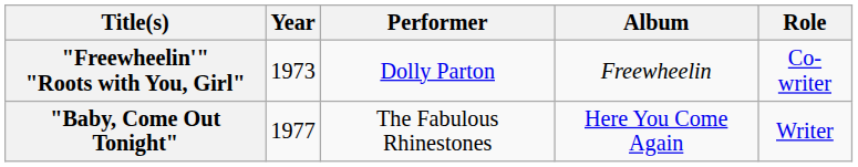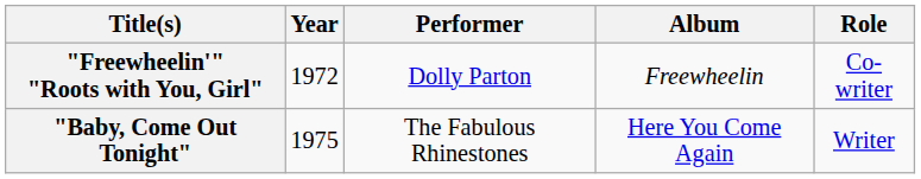"Freewheelin'" "Roots with You, Girl" | Year: 1973 -> 1972
"Baby, Come Out Tonight" | Year: 1977 -> 1975
